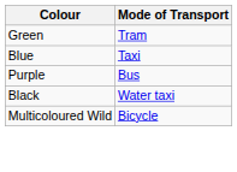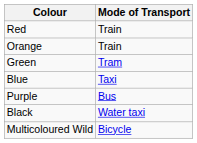+ row: Red | Train
+ row: Orange | Train
